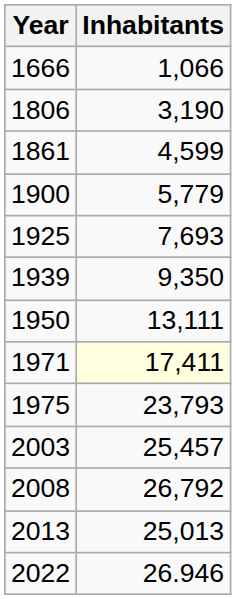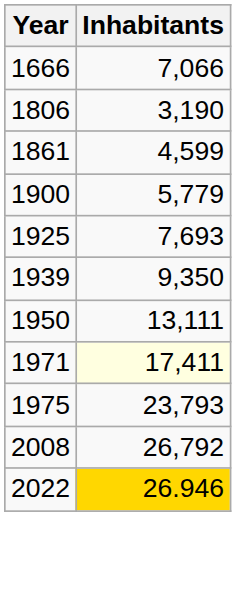1666 | Inhabitants: 1,066 -> 7,066
- row: 2003 | 25,457
- row: 2013 | 25,013
2022 | Inhabitants: no background -> gold background
